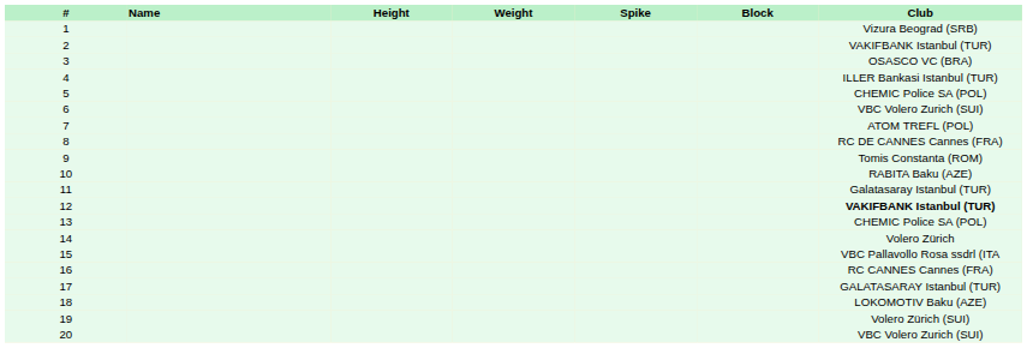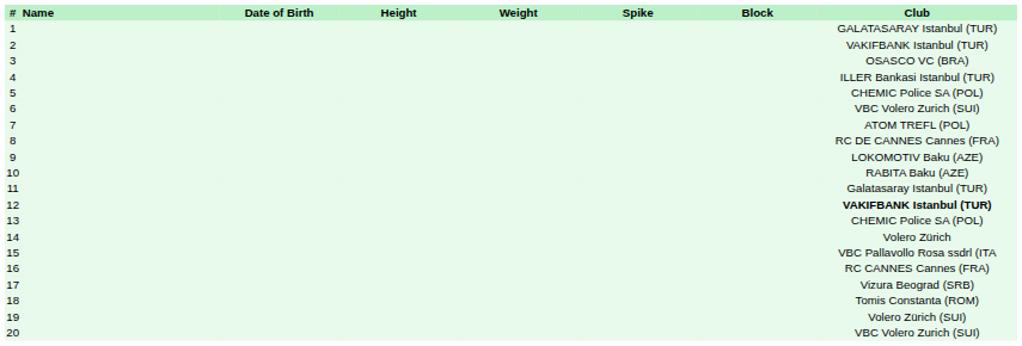+ column: Date of Birth
1 | Club: Vizura Beograd (SRB) -> GALATASARAY Istanbul (TUR)
9 | Club: Tomis Constanta (ROM) -> LOKOMOTIV Baku (AZE)
17 | Club: GALATASARAY Istanbul (TUR) -> Vizura Beograd (SRB)
18 | Club: LOKOMOTIV Baku (AZE) -> Tomis Constanta (ROM)
